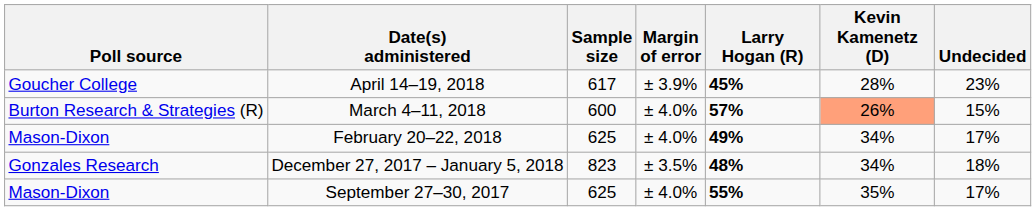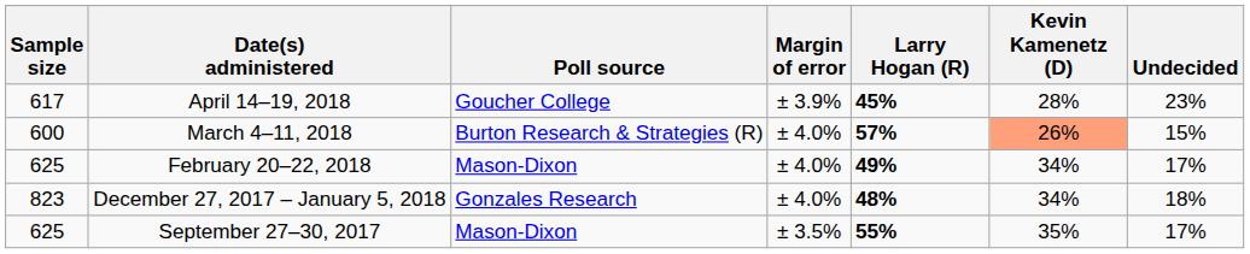columns swapped: Poll source <-> Sample size
December 27, 2017 – January 5, 2018 | Margin of error: ± 3.5% -> ± 4.0%
September 27–30, 2017 | Margin of error: ± 4.0% -> ± 3.5%
